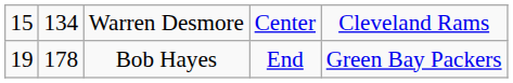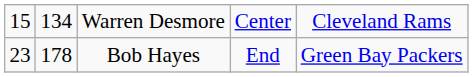Bob Hayes | column 1: 19 -> 23
